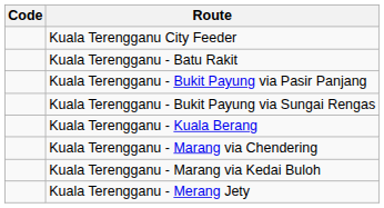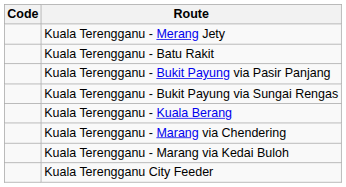rows swapped: Kuala Terengganu - Merang Jety <-> Kuala Terengganu City Feeder
